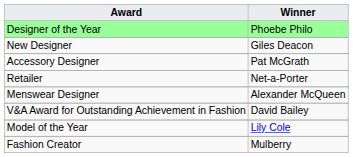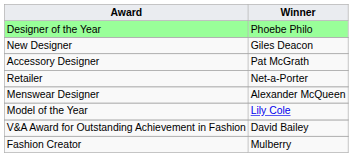rows swapped: Model of the Year <-> V&A Award for Outstanding Achievement in Fashion
